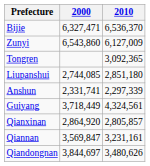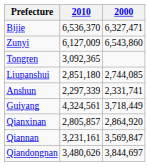columns swapped: 2010 <-> 2000
